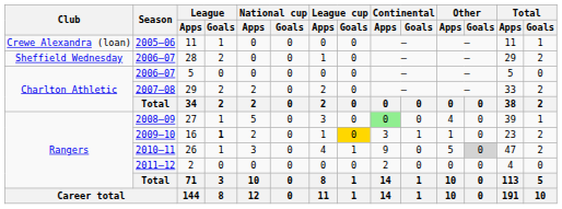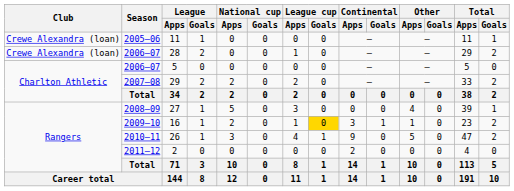28 | Club: Sheffield Wednesday -> Crewe Alexandra (loan)
27 | Continental / Apps: lightgreen background -> no background
16 | League / Goals: bold -> normal
26 | Other / Goals: lightgrey background -> no background
